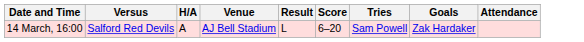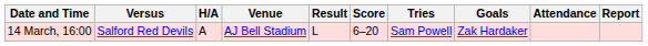+ column: Report
